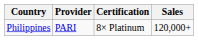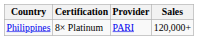columns swapped: Provider <-> Certification
